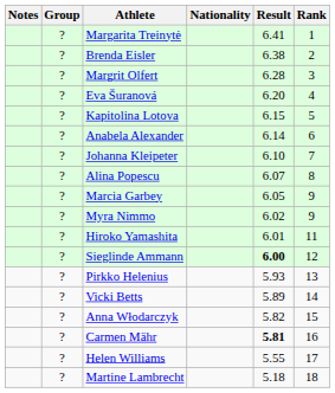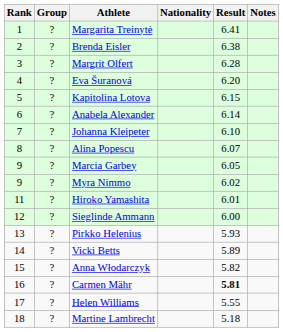columns swapped: Rank <-> Notes
Sieglinde Ammann | Result: bold -> normal
